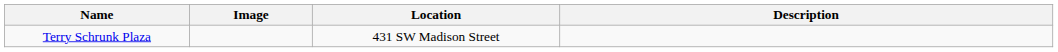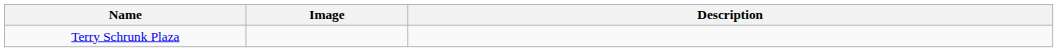- column: Location | 431 SW Madison Street
